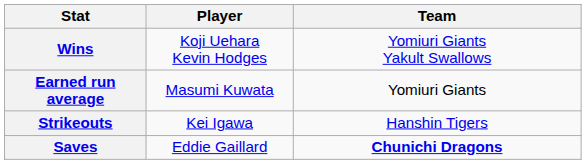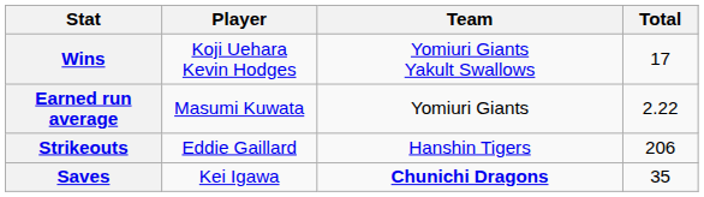+ column: Total | 17 | 2.22 | 206 | 35
Strikeouts | Player: Kei Igawa -> Eddie Gaillard
Saves | Player: Eddie Gaillard -> Kei Igawa
